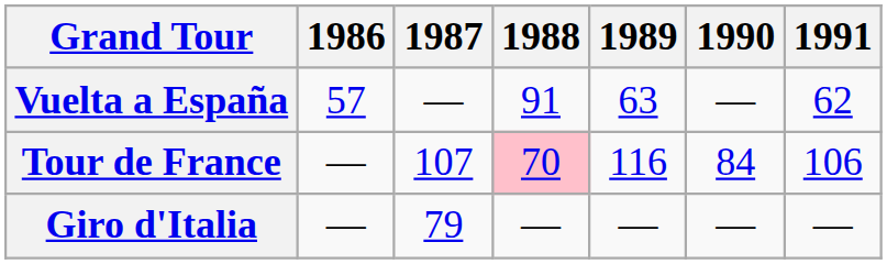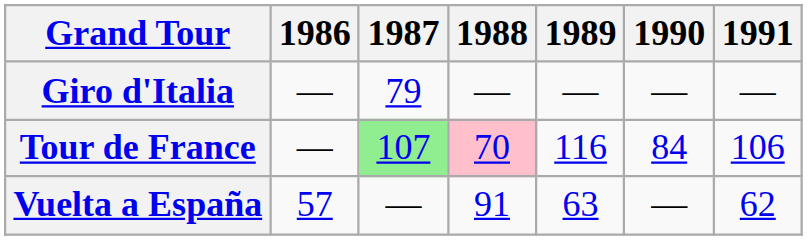rows swapped: Giro d'Italia <-> Vuelta a España
Tour de France | 1987: no background -> lightgreen background
